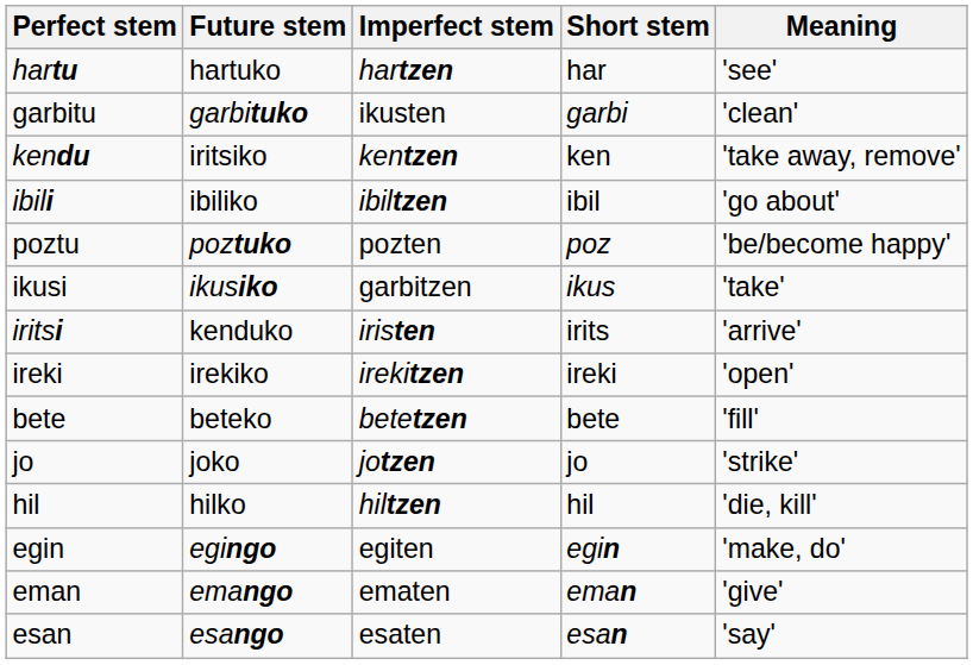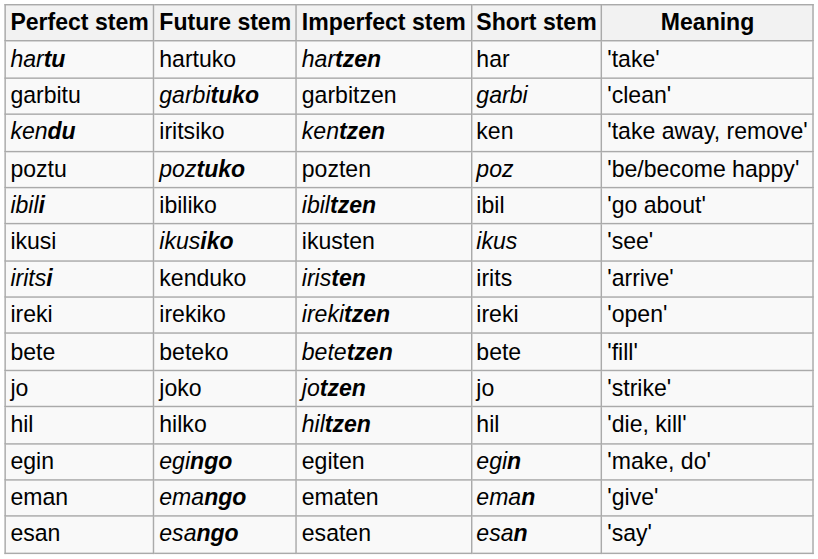hartu | Meaning: 'see' -> 'take'
garbitu | Imperfect stem: ikusten -> garbitzen
rows swapped: poztu <-> ibili
ikusi | Imperfect stem: garbitzen -> ikusten
ikusi | Meaning: 'take' -> 'see'
